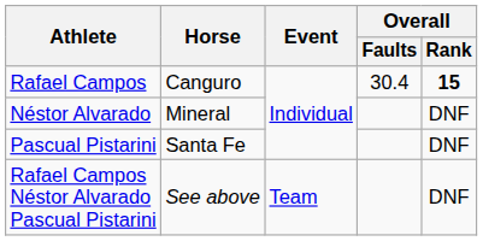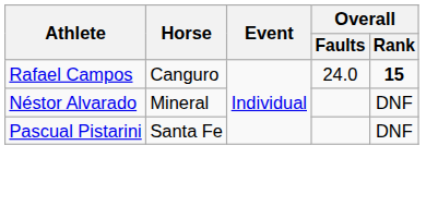Rafael Campos | Overall / Faults: 30.4 -> 24.0
- row: Rafael Campos Néstor Alvarado Pascual Pistarini | See above | Team | DNF
